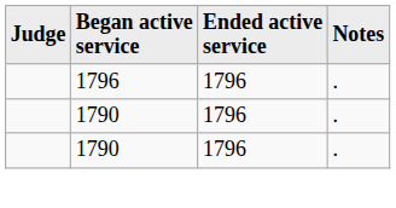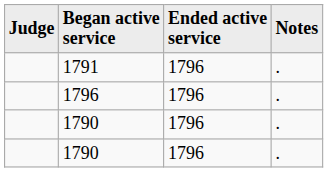+ row: 1791 | 1796 | .
